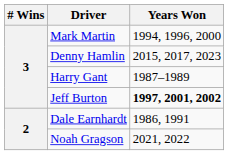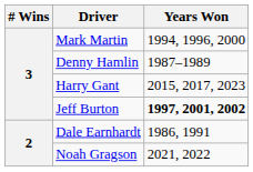Denny Hamlin | Years Won: 2015, 2017, 2023 -> 1987–1989
Harry Gant | Years Won: 1987–1989 -> 2015, 2017, 2023
